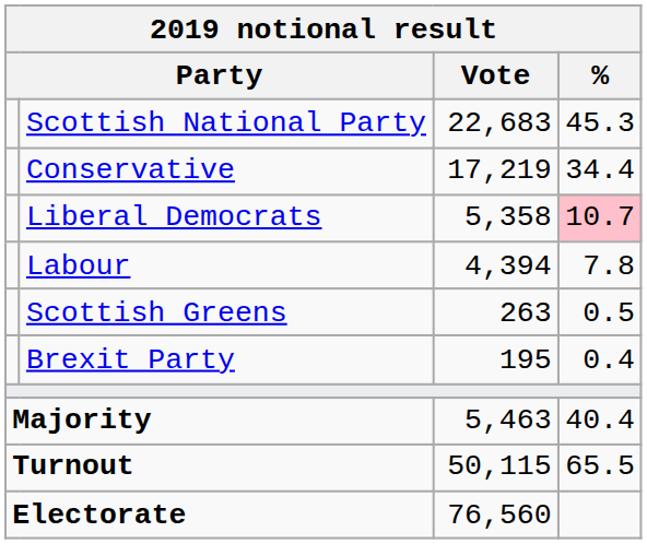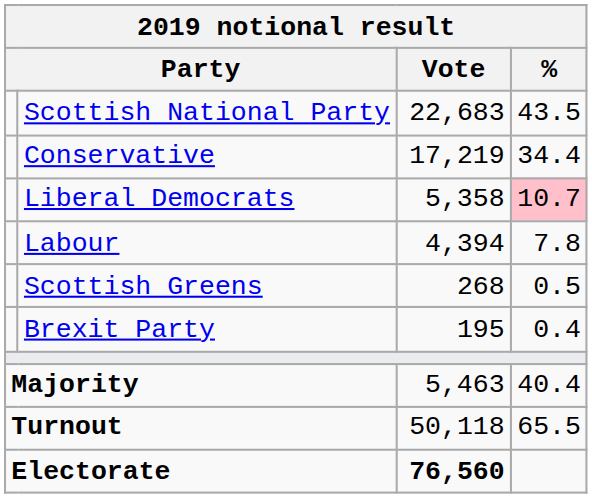Scottish National Party | %: 45.3 -> 43.5
Scottish Greens | Vote: 263 -> 268
Turnout | Vote: 50,115 -> 50,118
Electorate | Vote: normal -> bold
